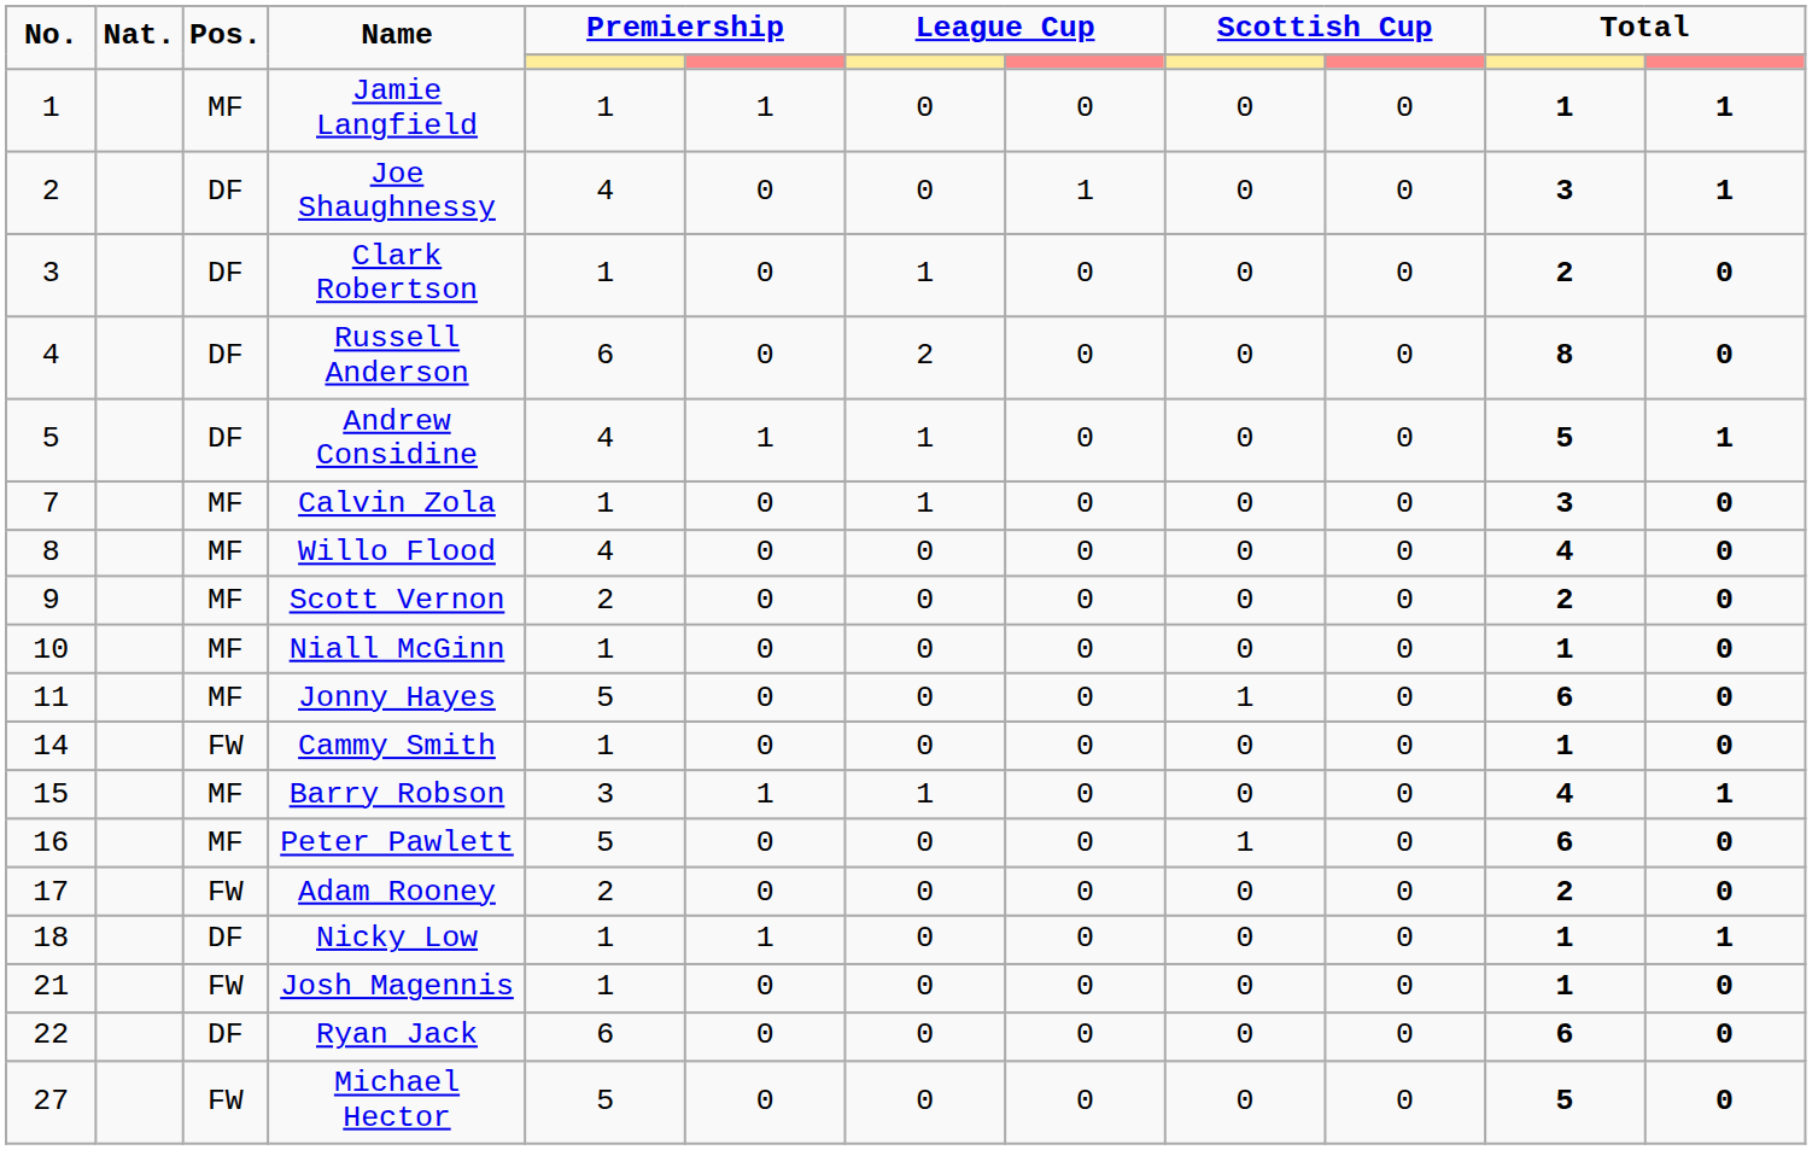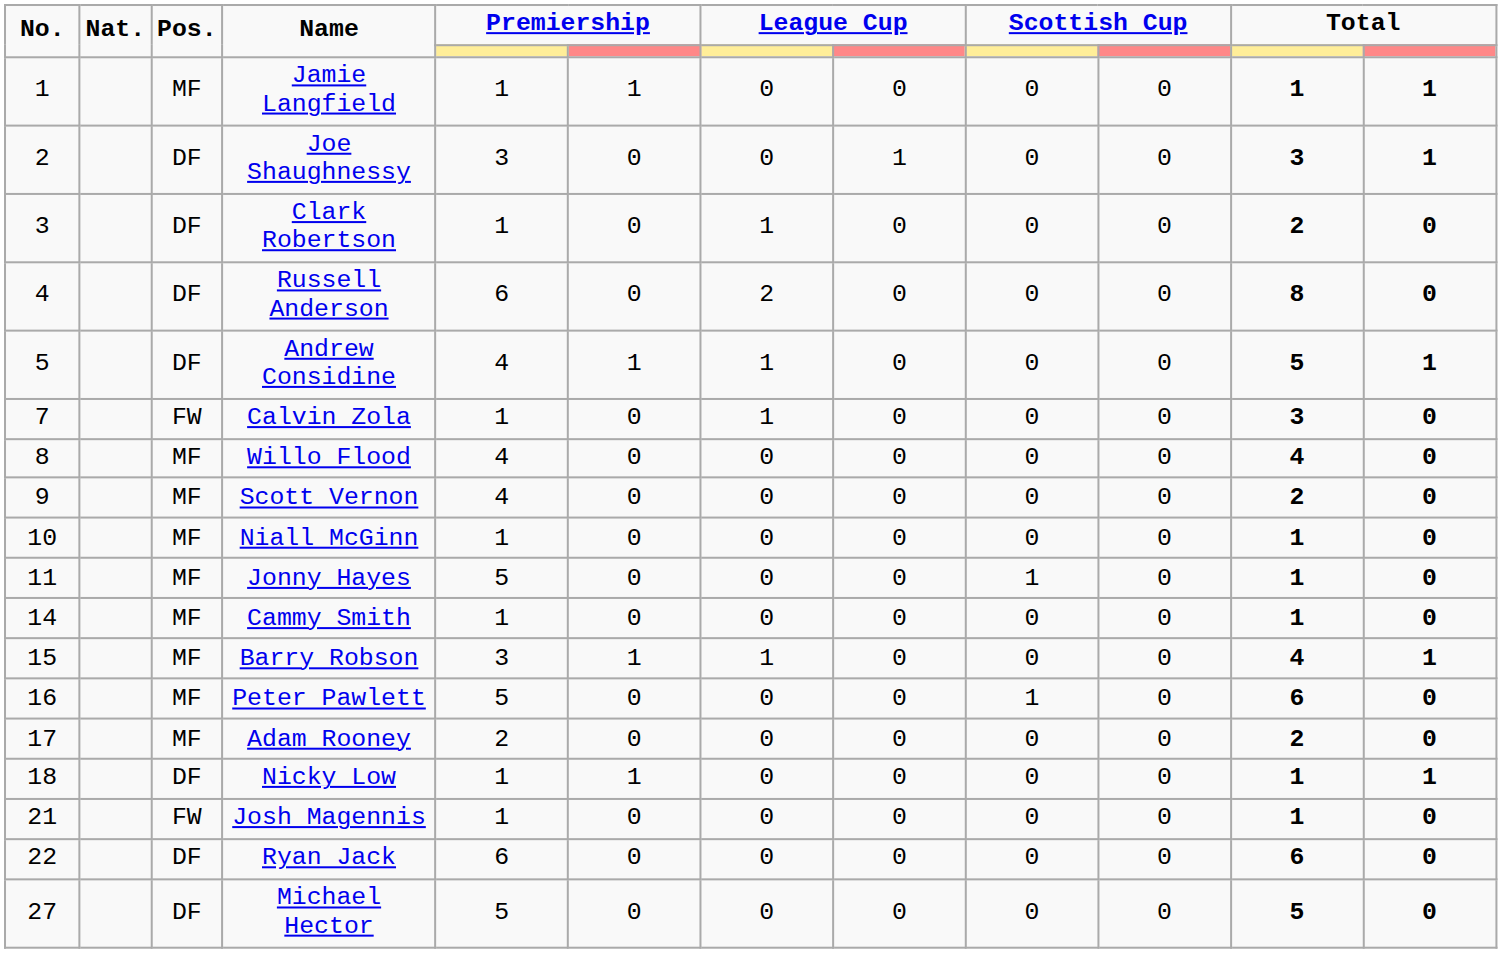Joe Shaughnessy | column 5: 4 -> 3
Calvin Zola | Pos.: MF -> FW
Scott Vernon | column 5: 2 -> 4
Jonny Hayes | column 11: 6 -> 1
Cammy Smith | Pos.: FW -> MF
Adam Rooney | Pos.: FW -> MF
Michael Hector | Pos.: FW -> DF
